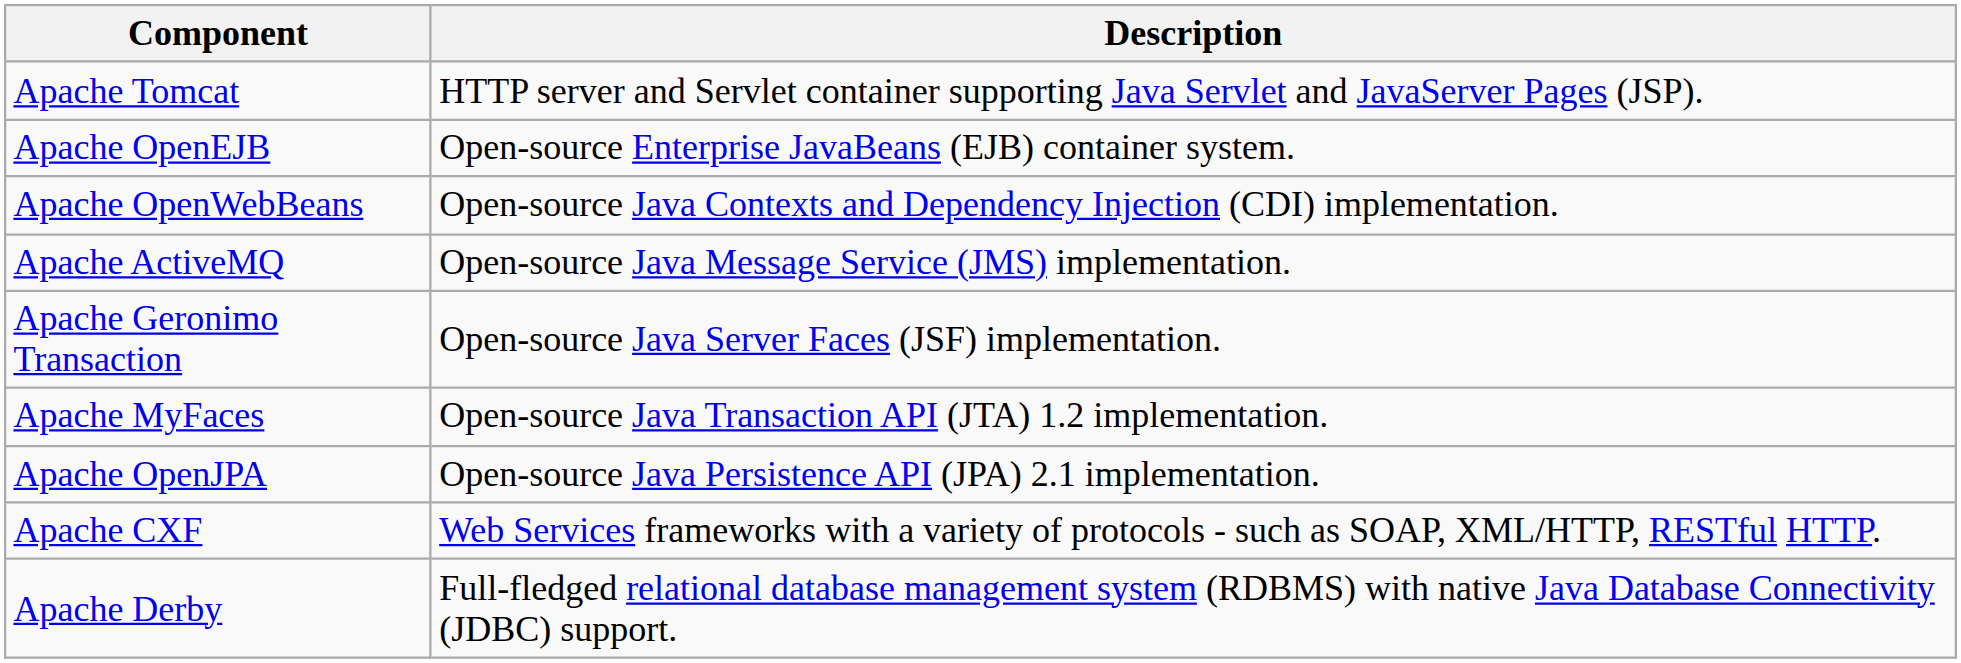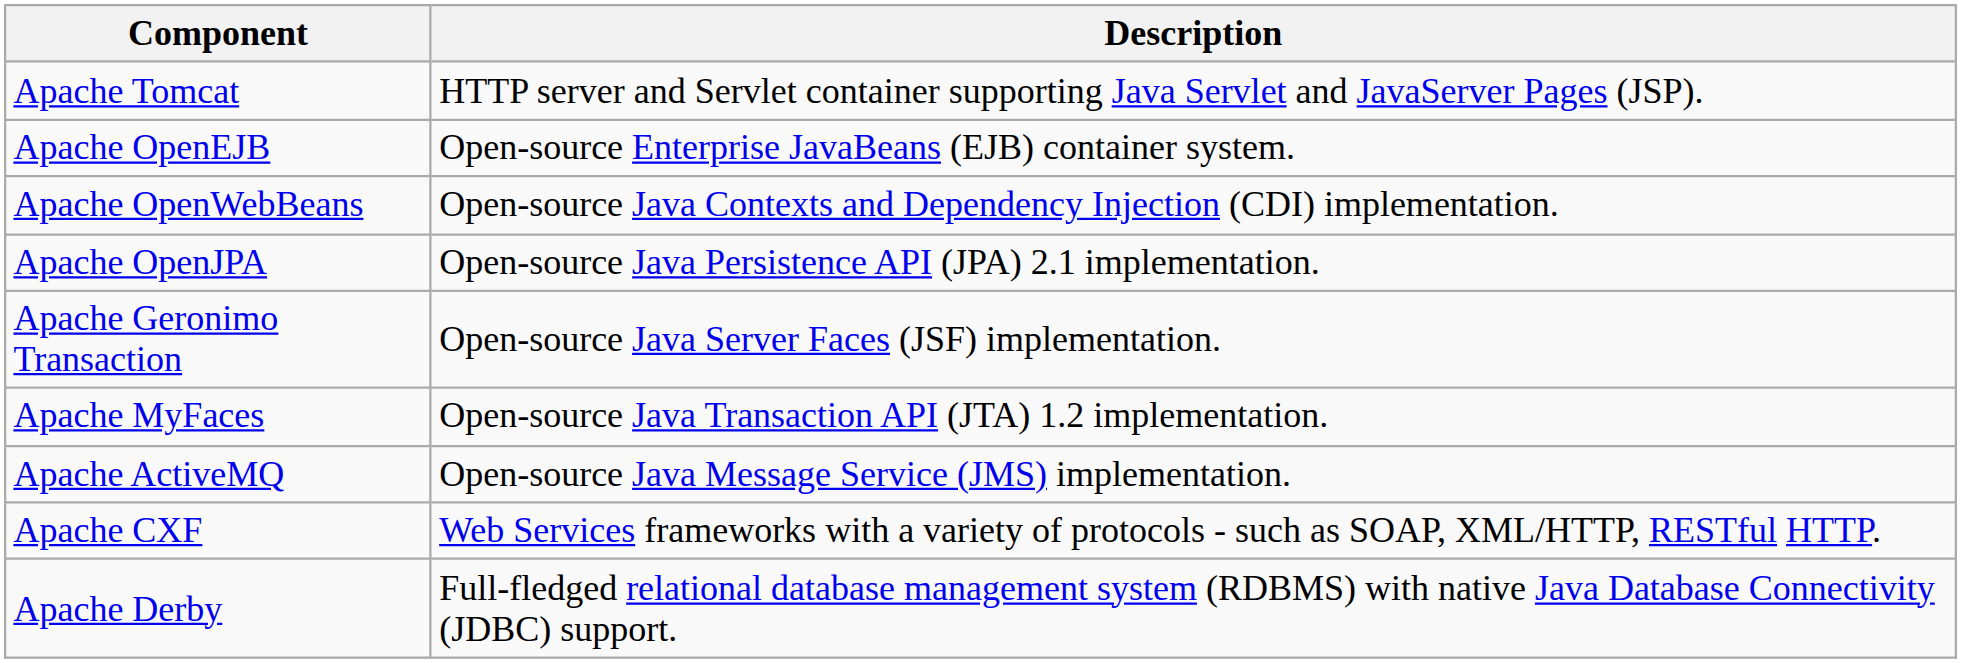rows swapped: Apache OpenJPA <-> Apache ActiveMQ
